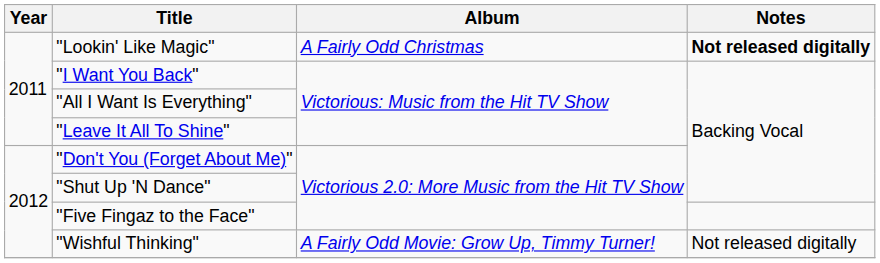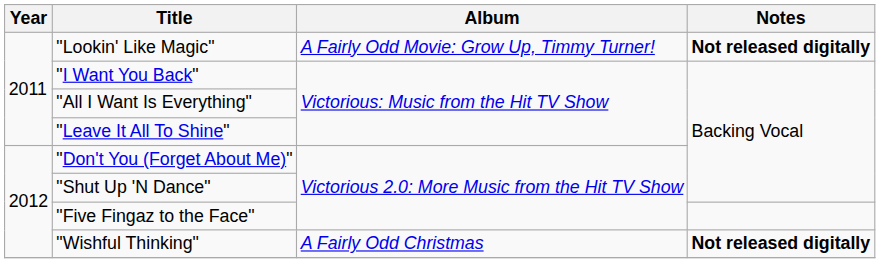"Lookin' Like Magic" | Album: A Fairly Odd Christmas -> A Fairly Odd Movie: Grow Up, Timmy Turner!
"Wishful Thinking" | Album: A Fairly Odd Movie: Grow Up, Timmy Turner! -> A Fairly Odd Christmas
"Wishful Thinking" | Notes: normal -> bold
